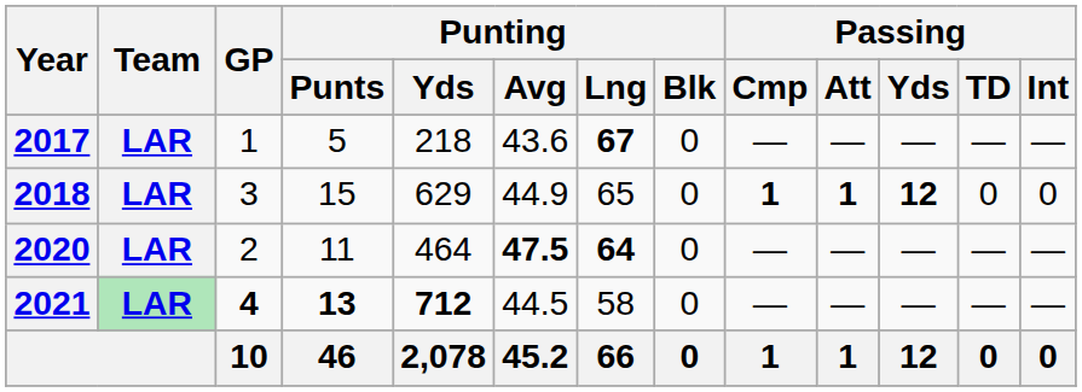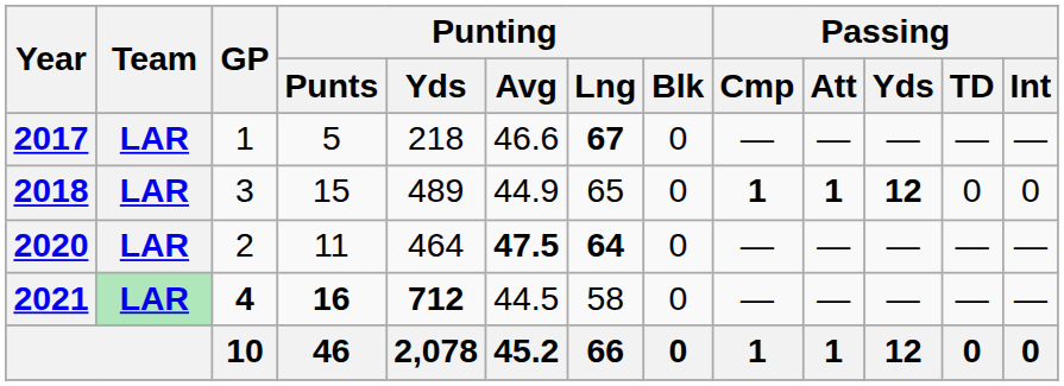2017 | Punting / Avg: 43.6 -> 46.6
2018 | Punting / Yds: 629 -> 489
2021 | Punting / Punts: 13 -> 16
